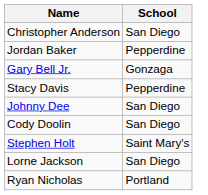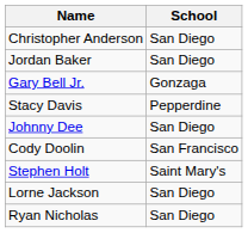Jordan Baker | School: Pepperdine -> San Diego
Cody Doolin | School: San Diego -> San Francisco
Ryan Nicholas | School: Portland -> San Diego
